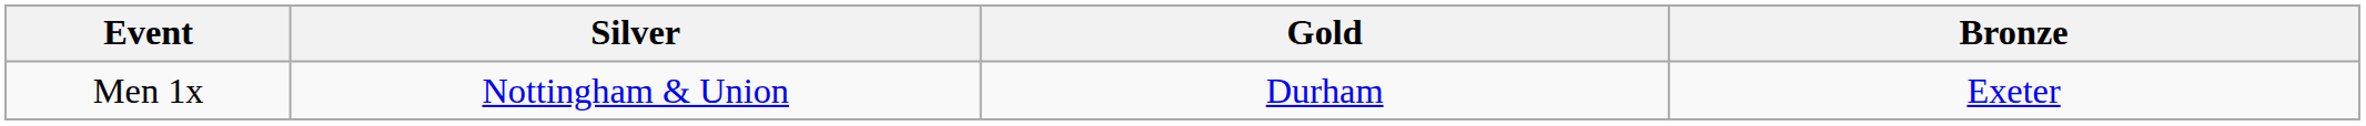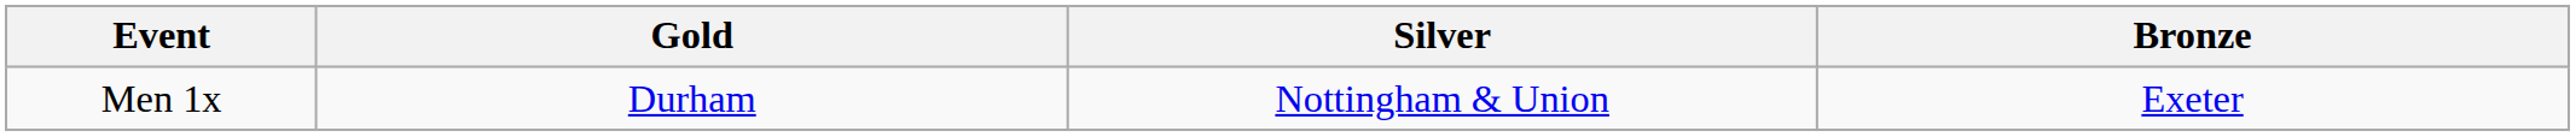columns swapped: Gold <-> Silver
